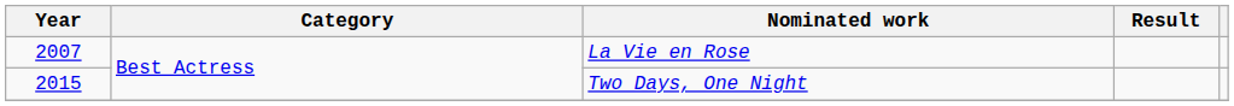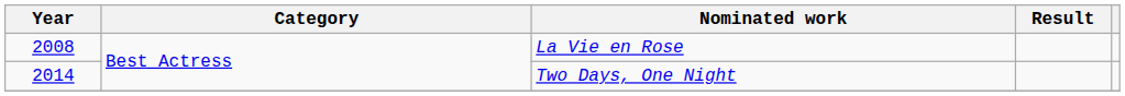La Vie en Rose | Year: 2007 -> 2008
Two Days, One Night | Year: 2015 -> 2014
